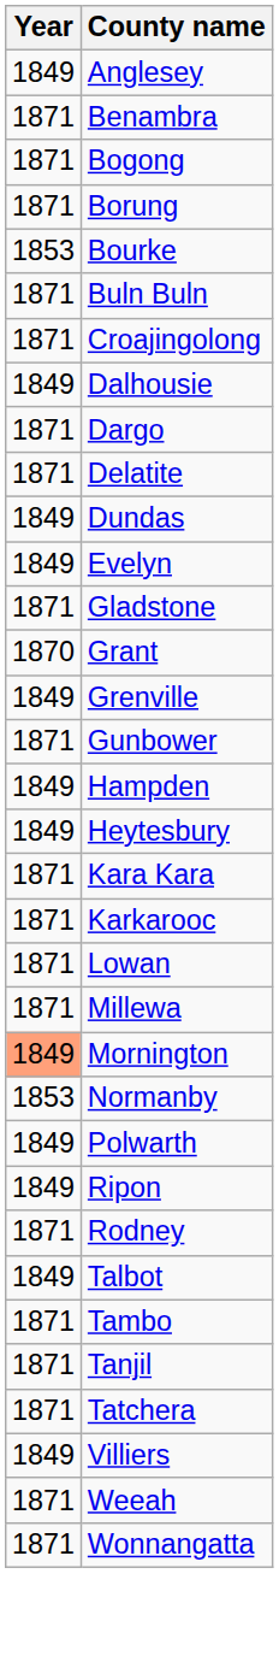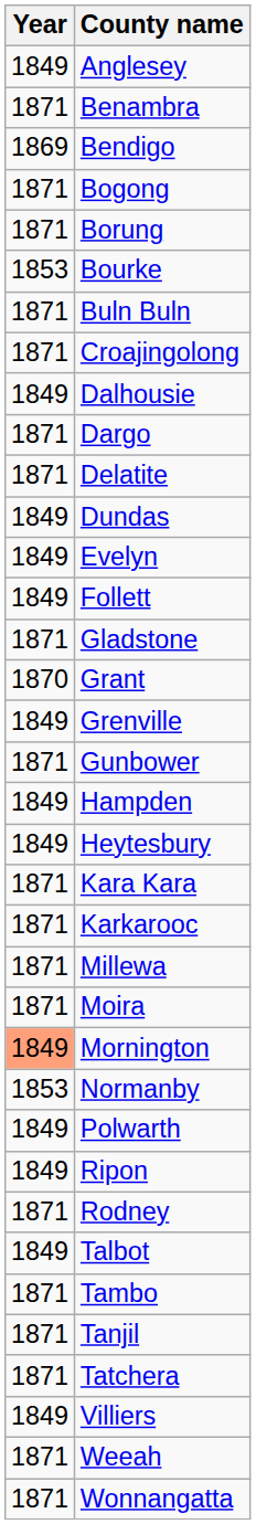+ row: 1869 | Bendigo
+ row: 1849 | Follett
- row: 1871 | Lowan
+ row: 1871 | Moira
